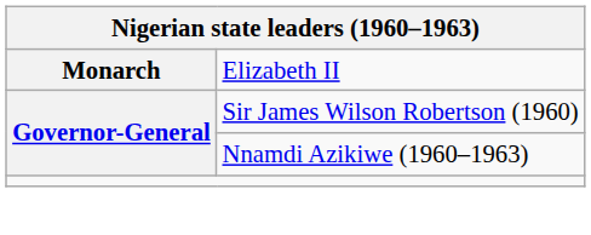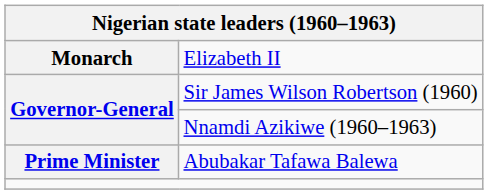+ row: Prime Minister | Abubakar Tafawa Balewa
